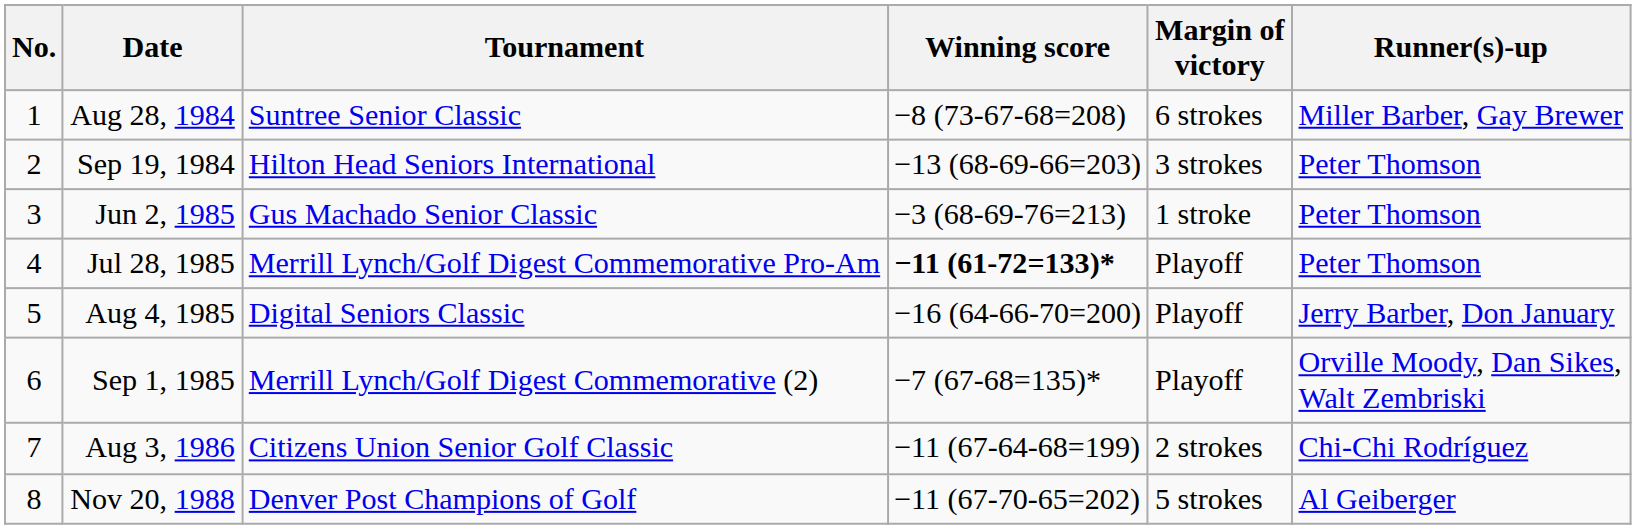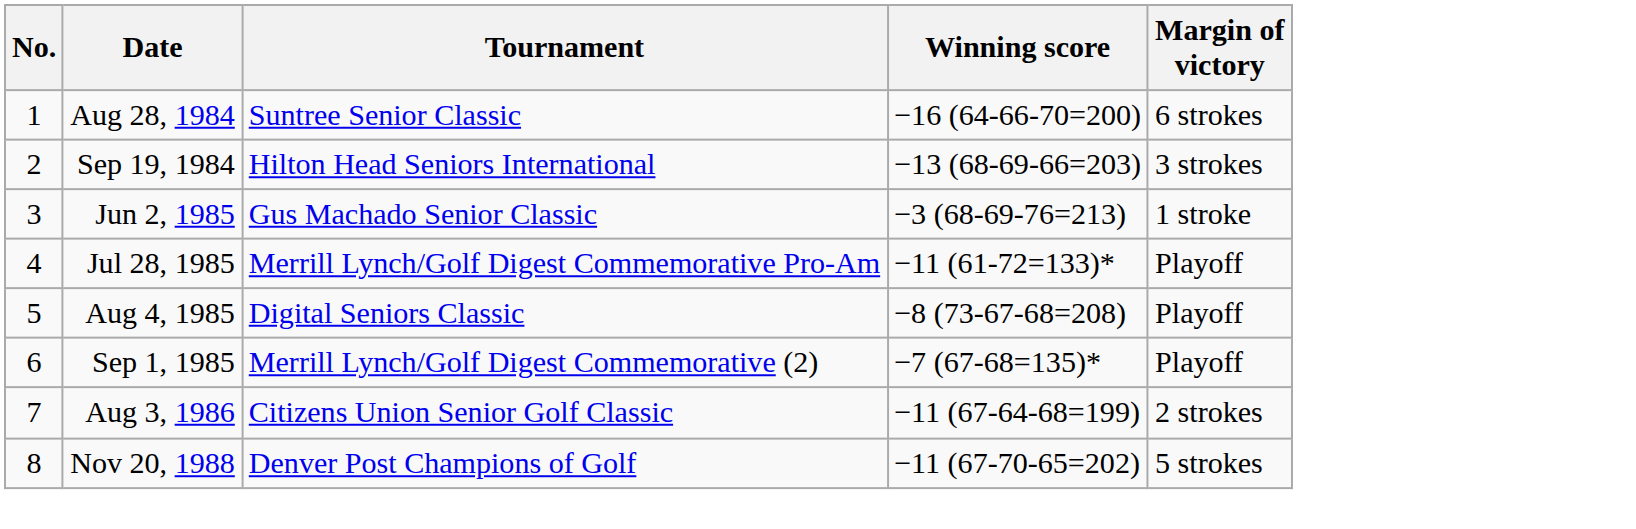- column: Runner(s)-up | Miller Barber, Gay Brewer | Peter Thomson | Peter Thomson | Peter Thomson | Jerry Barber, Don January | Orville Moody, Dan Sikes, Walt Zembriski | Chi-Chi Rodríguez | Al Geiberger
Aug 28, 1984 | Winning score: −8 (73-67-68=208) -> −16 (64-66-70=200)
Jul 28, 1985 | Winning score: bold -> normal
Aug 4, 1985 | Winning score: −16 (64-66-70=200) -> −8 (73-67-68=208)
